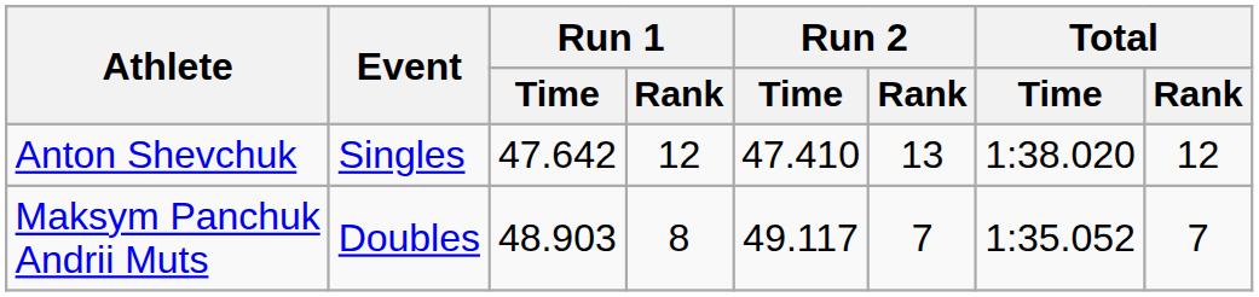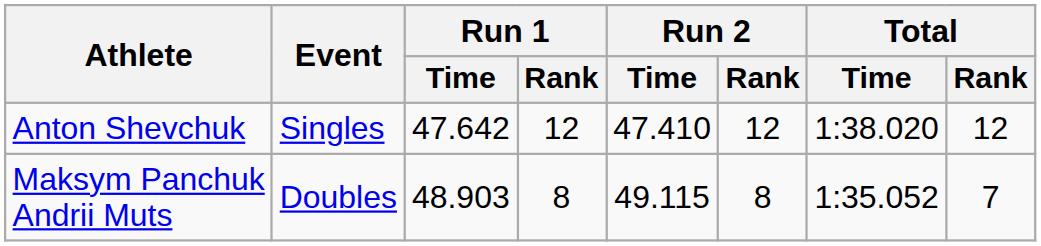Anton Shevchuk | Run 2 / Rank: 13 -> 12
Maksym Panchuk Andrii Muts | Run 2 / Time: 49.117 -> 49.115
Maksym Panchuk Andrii Muts | Run 2 / Rank: 7 -> 8
